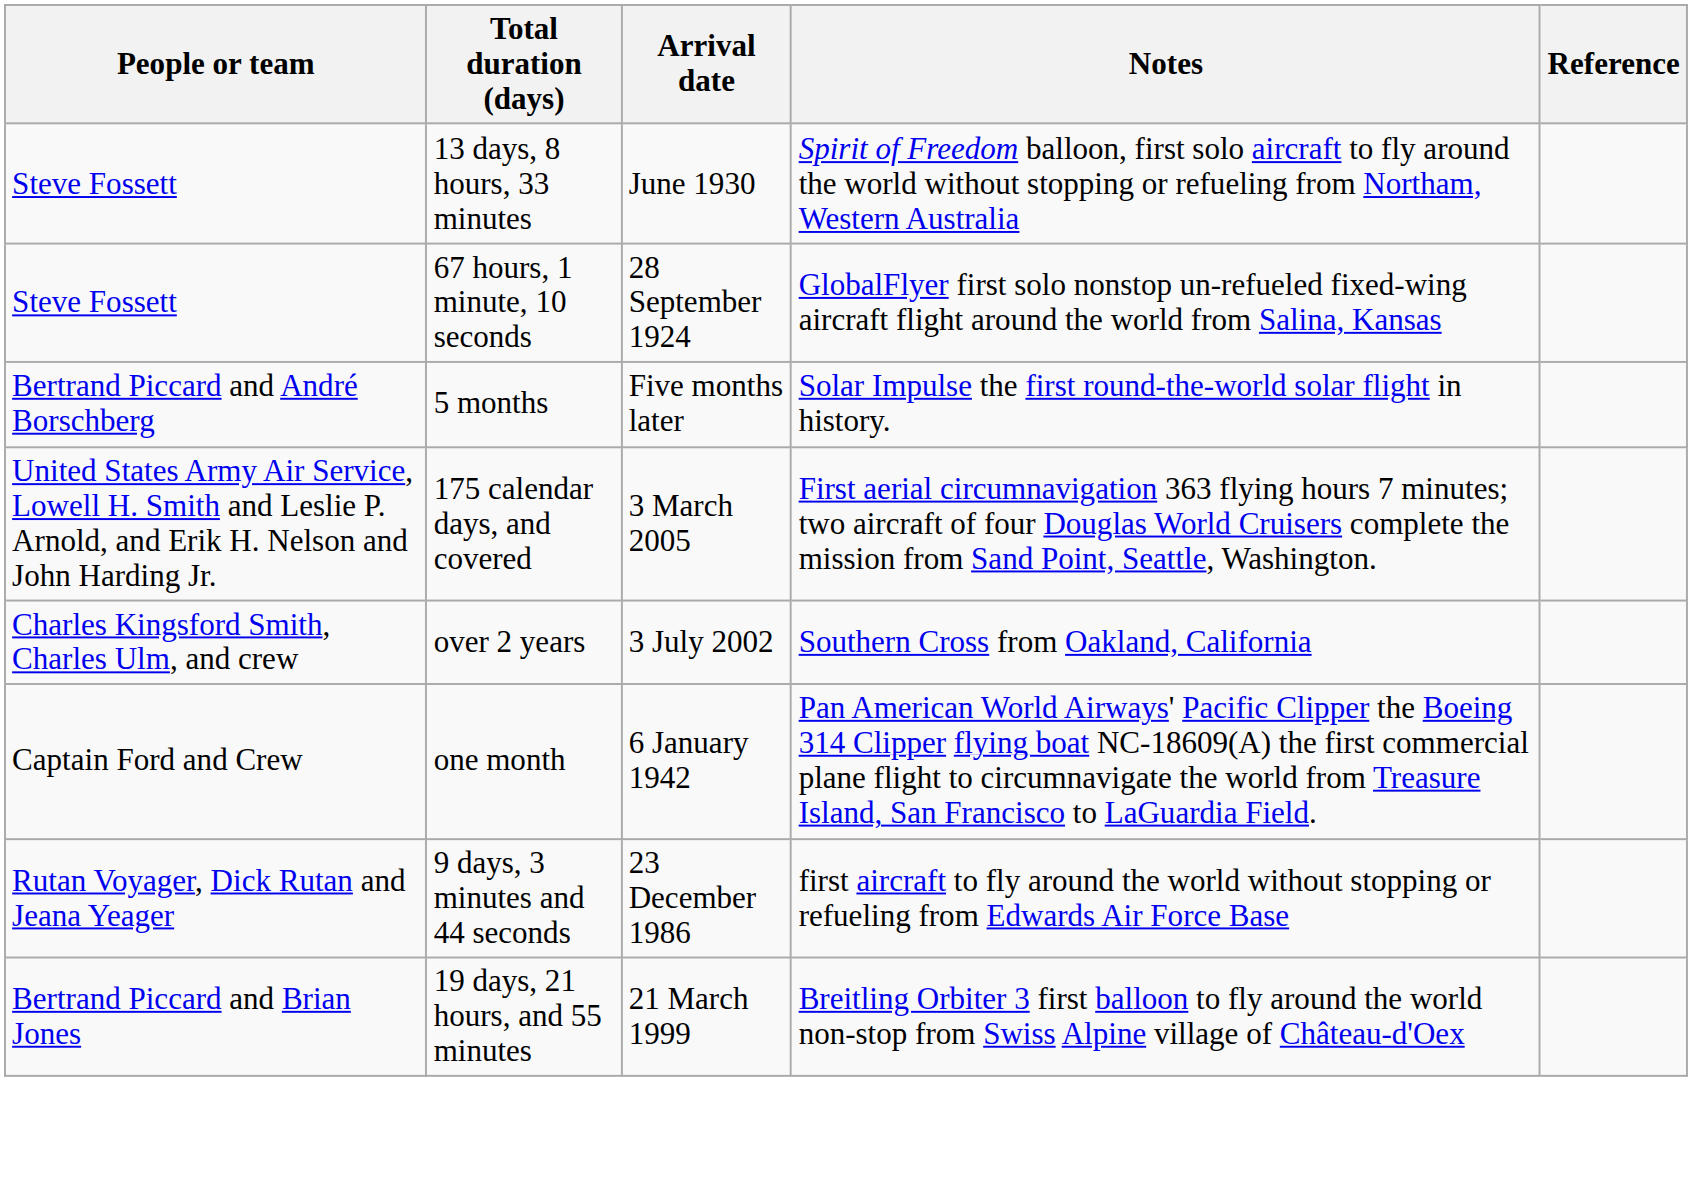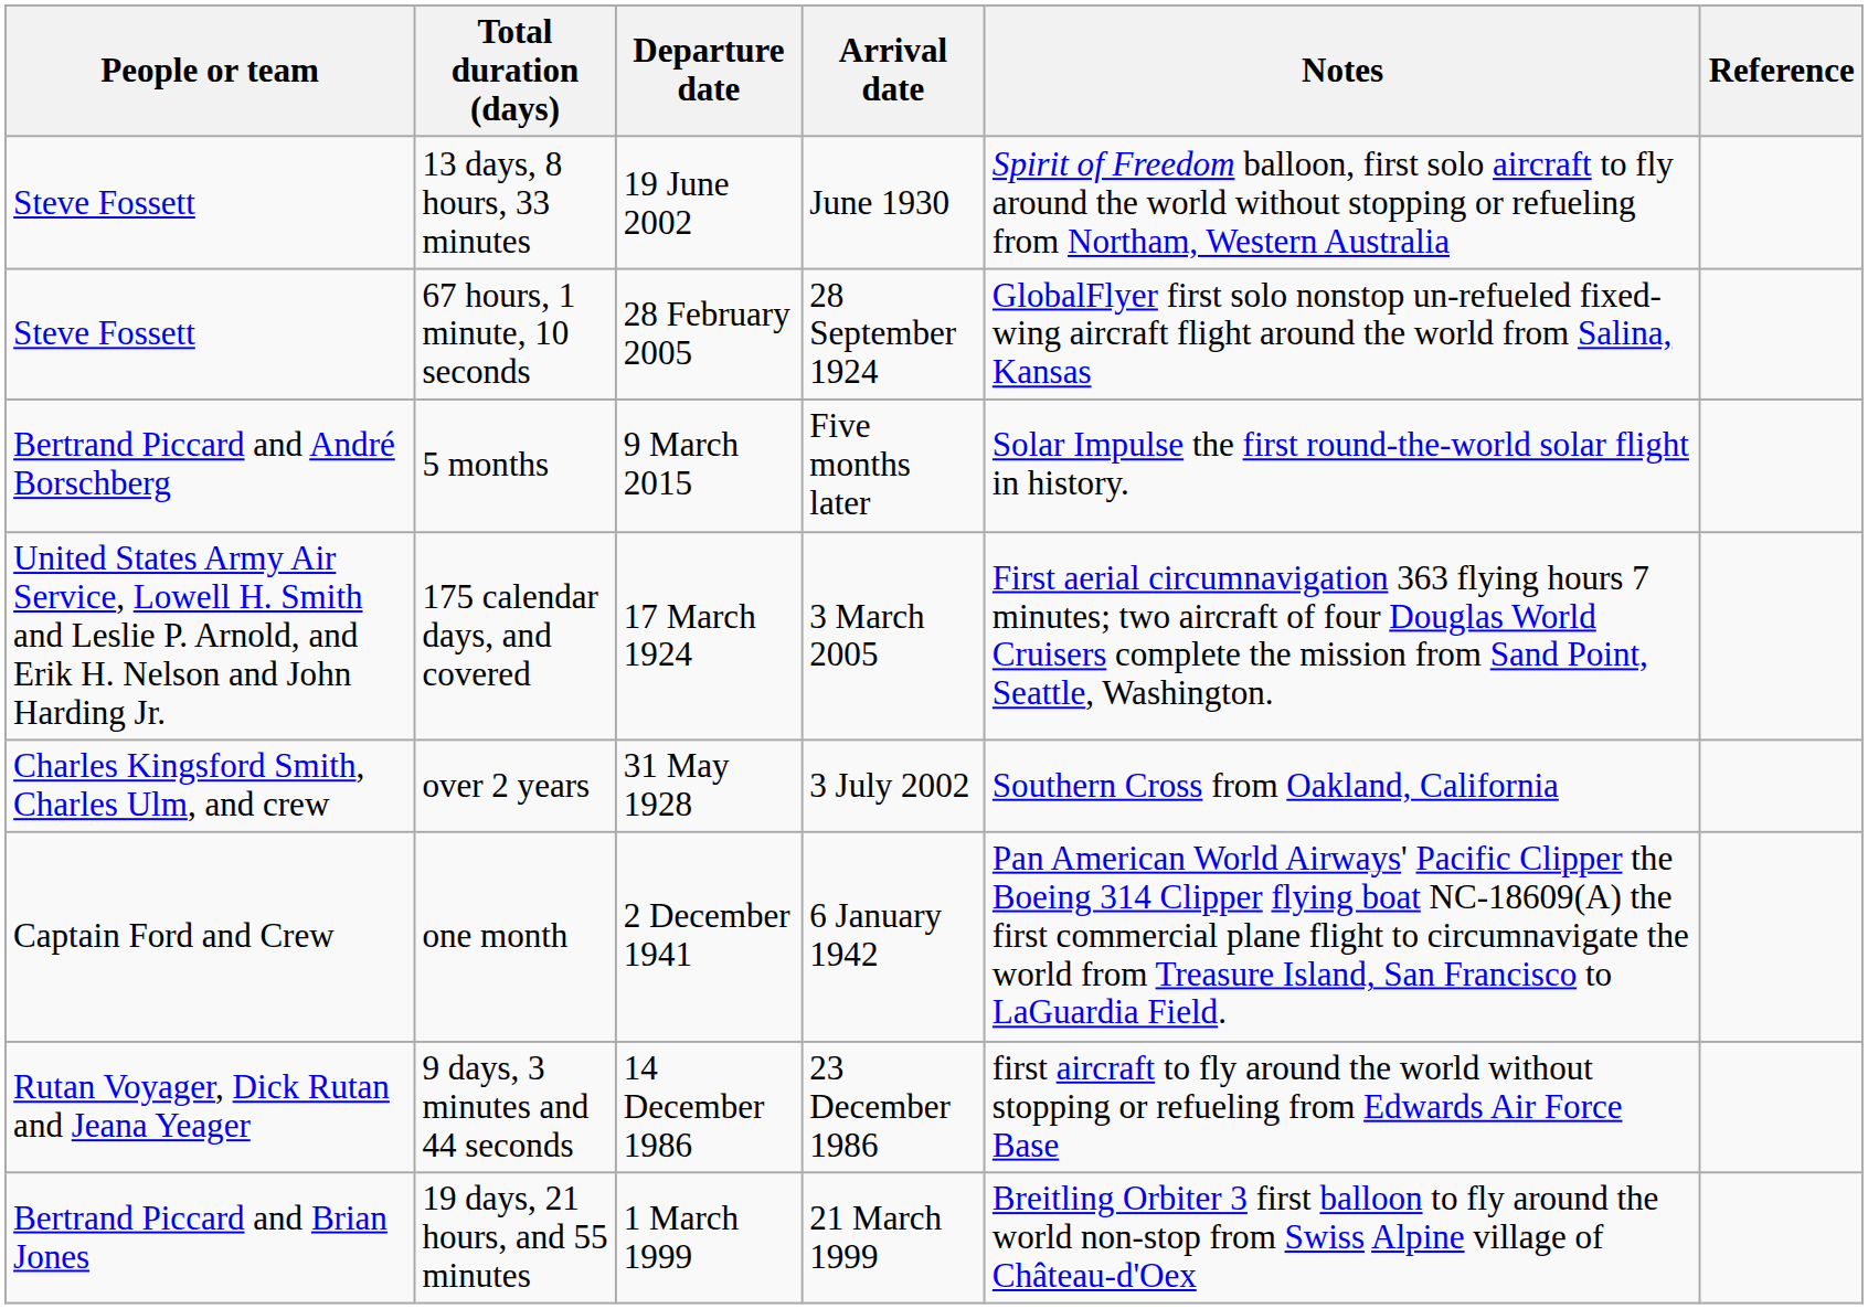+ column: Departure date | 19 June 2002 | 28 February 2005 | 9 March 2015 | 17 March 1924 | 31 May 1928 | 2 December 1941 | 14 December 1986 | 1 March 1999
